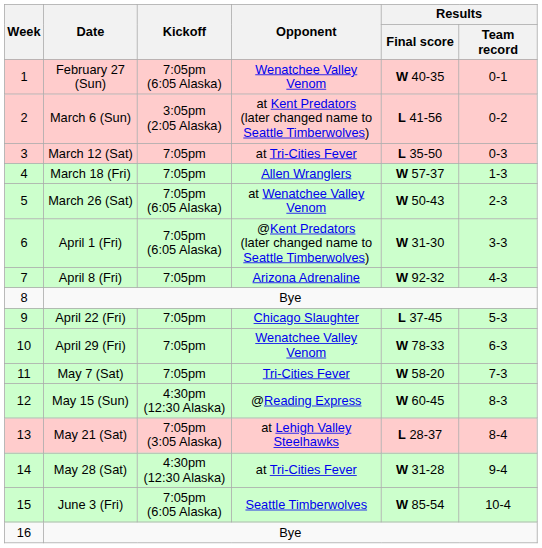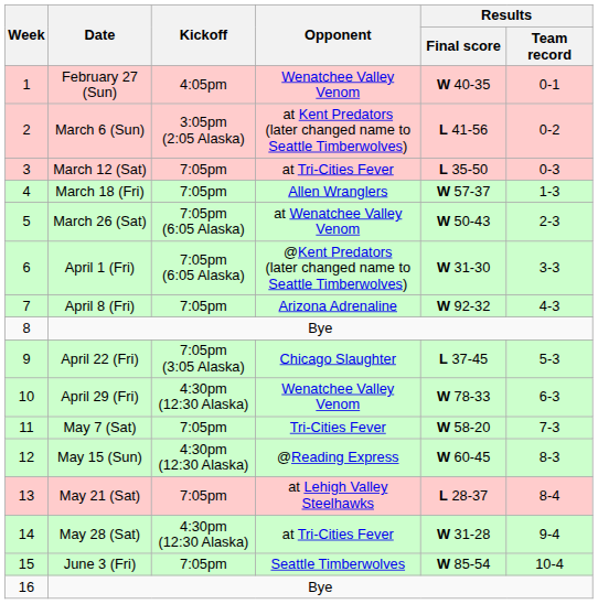February 27 (Sun) | Kickoff: 7:05pm (6:05 Alaska) -> 4:05pm
April 22 (Fri) | Kickoff: 7:05pm -> 7:05pm (3:05 Alaska)
April 29 (Fri) | Kickoff: 7:05pm -> 4:30pm (12:30 Alaska)
May 21 (Sat) | Kickoff: 7:05pm (3:05 Alaska) -> 7:05pm
June 3 (Fri) | Kickoff: 7:05pm (6:05 Alaska) -> 7:05pm
